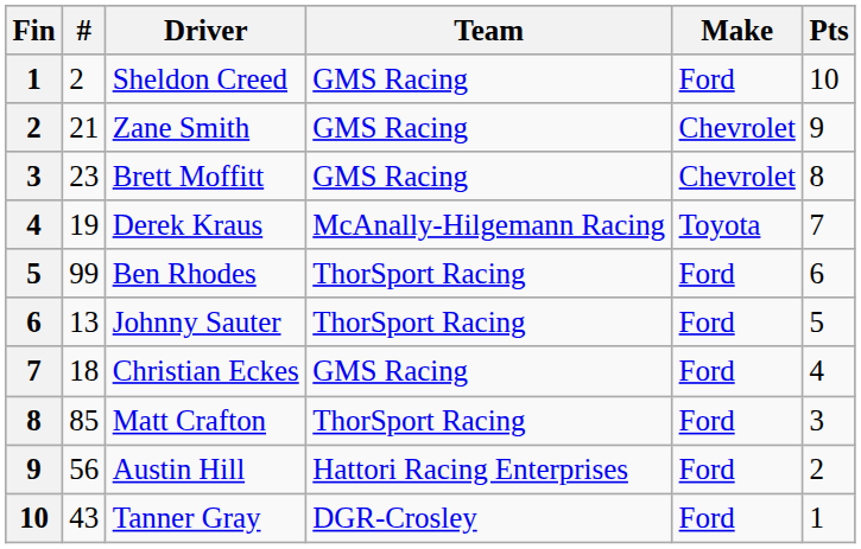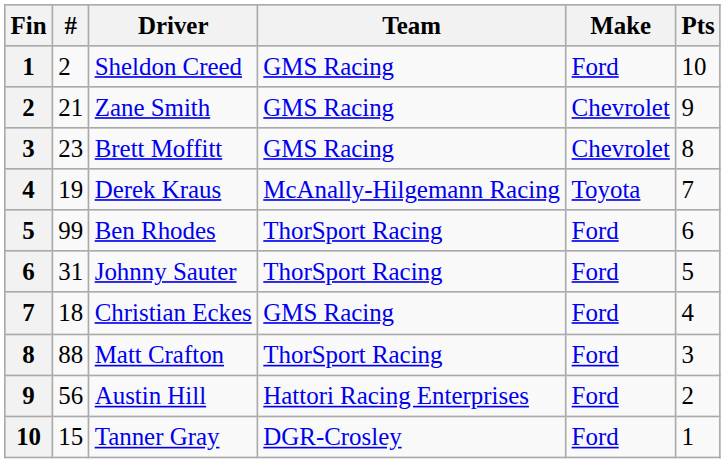Johnny Sauter | #: 13 -> 31
Matt Crafton | #: 85 -> 88
Tanner Gray | #: 43 -> 15
